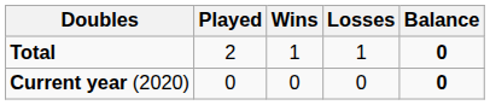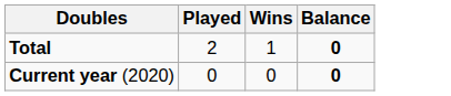- column: Losses | 1 | 0
